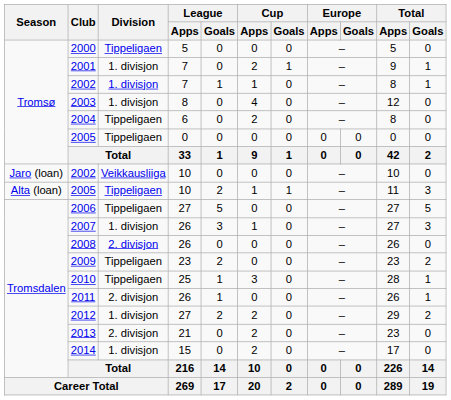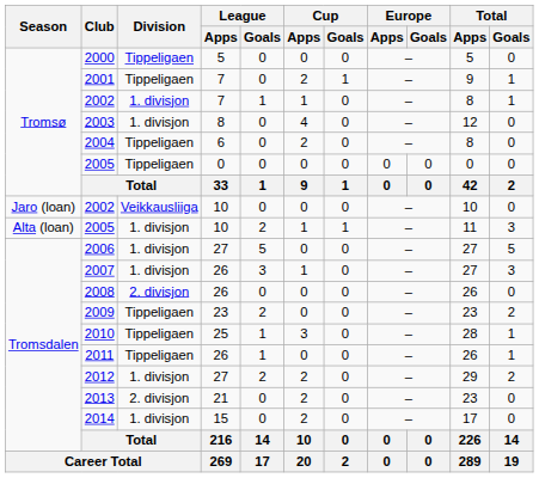2001 | Division: 1. divisjon -> Tippeligaen
2005 / 10 | Division: Tippeligaen -> 1. divisjon
2006 | Division: Tippeligaen -> 1. divisjon
2011 | Division: 2. divisjon -> Tippeligaen
